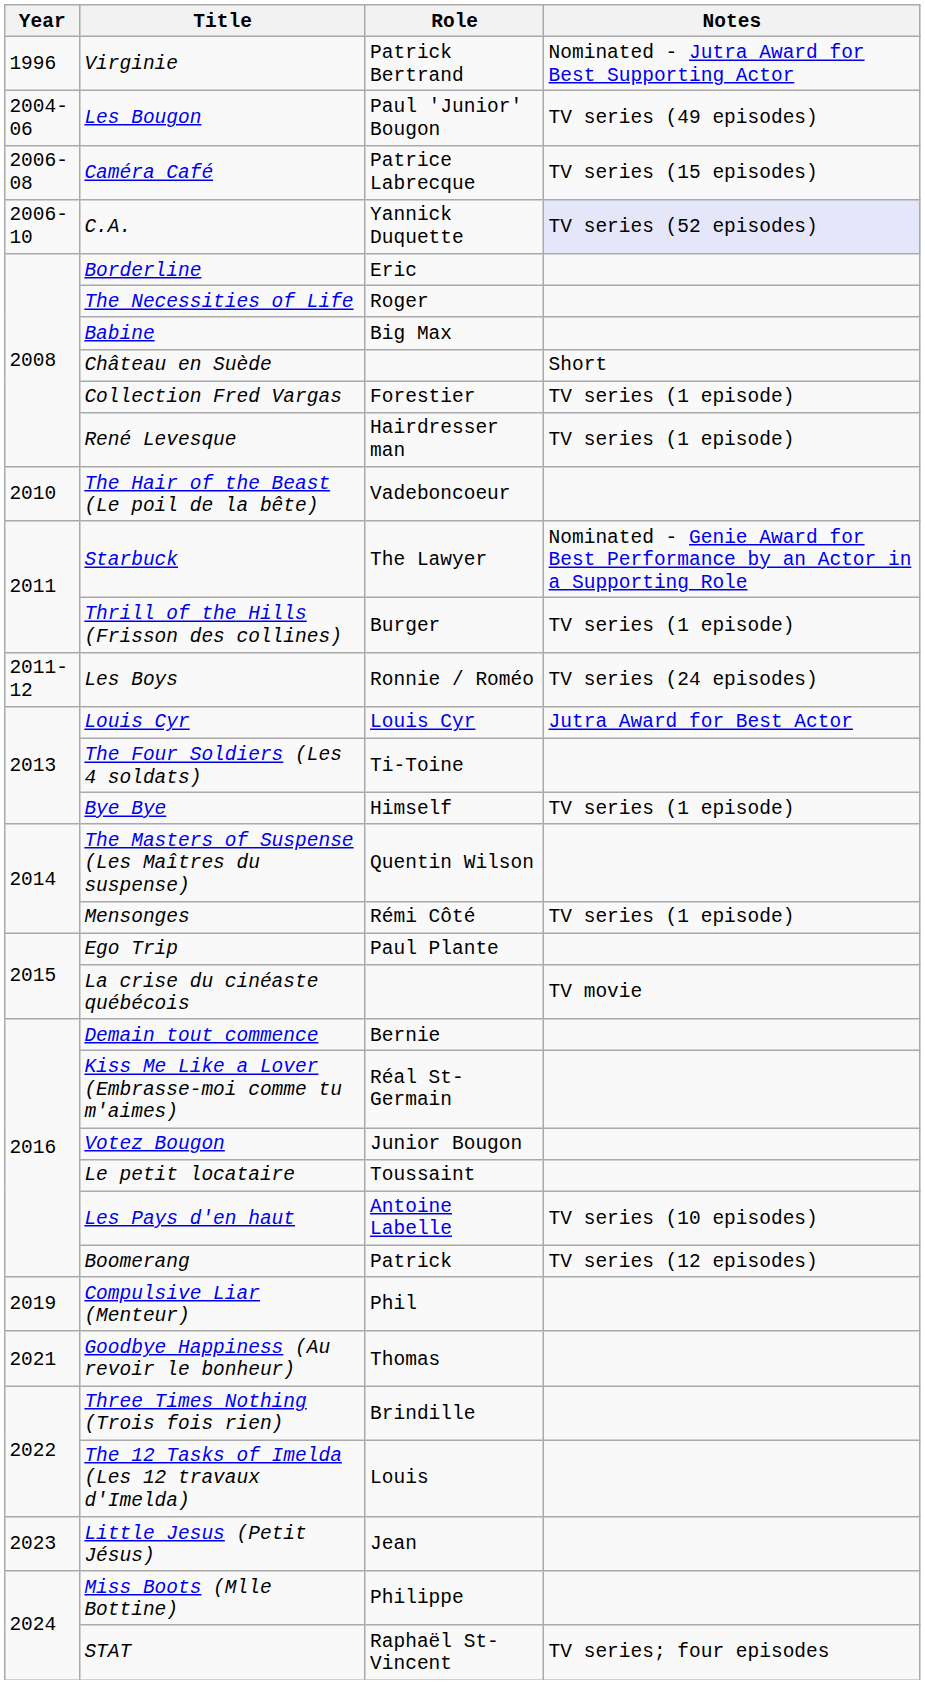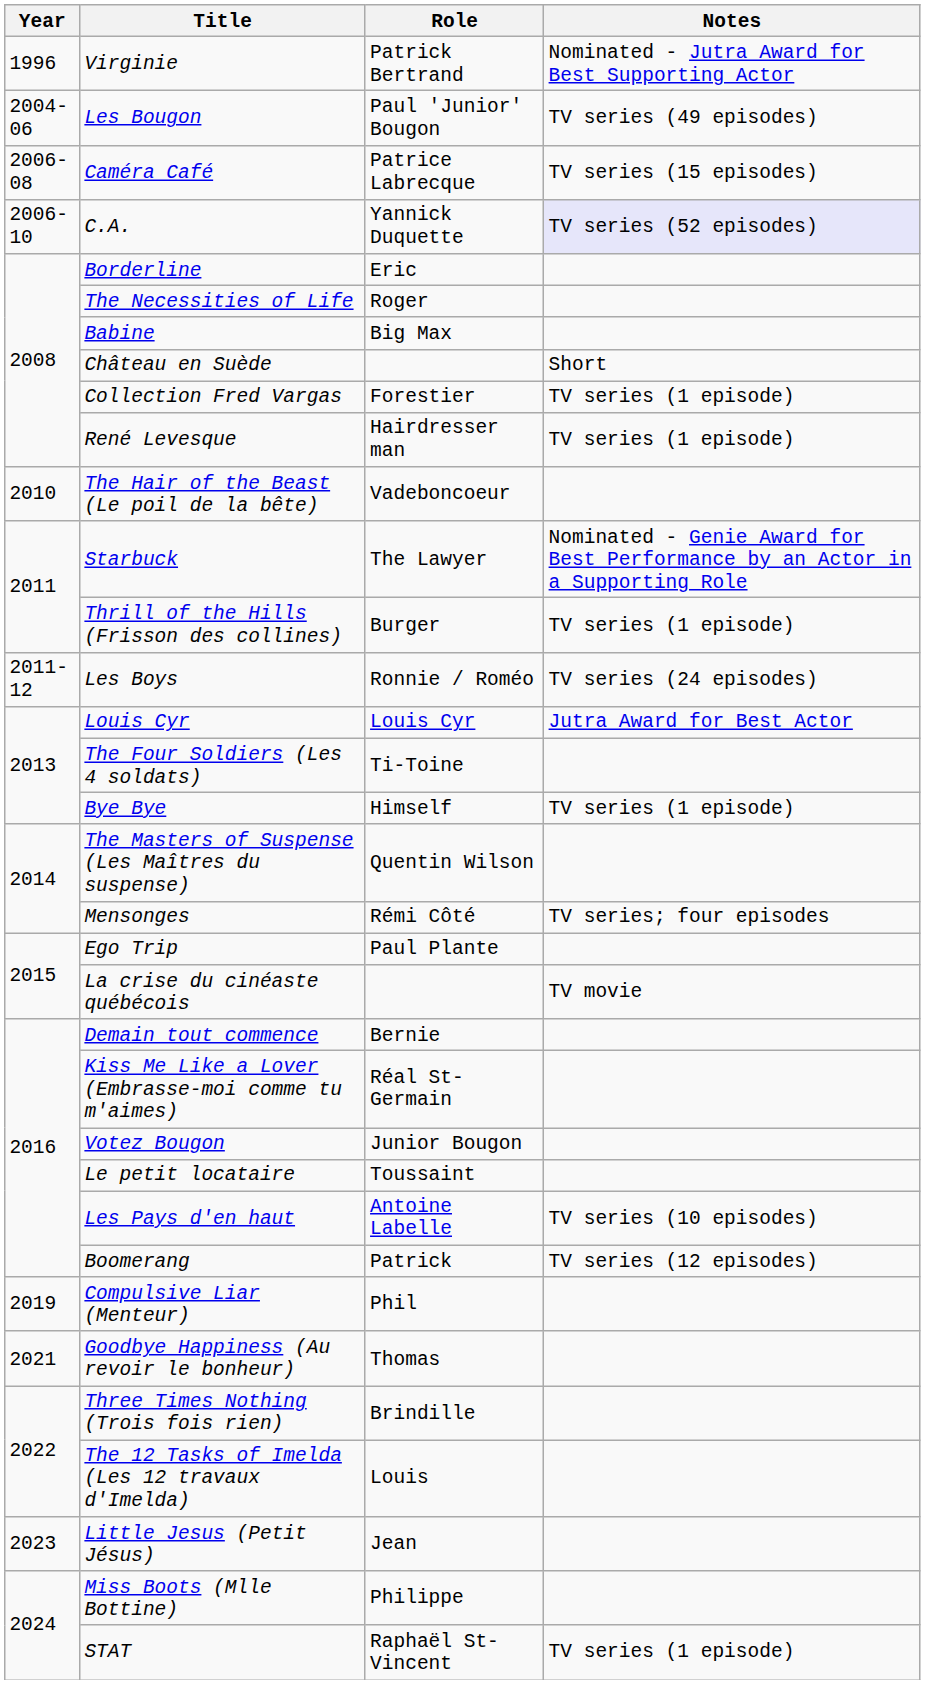Mensonges | Notes: TV series (1 episode) -> TV series; four episodes
STAT | Notes: TV series; four episodes -> TV series (1 episode)
